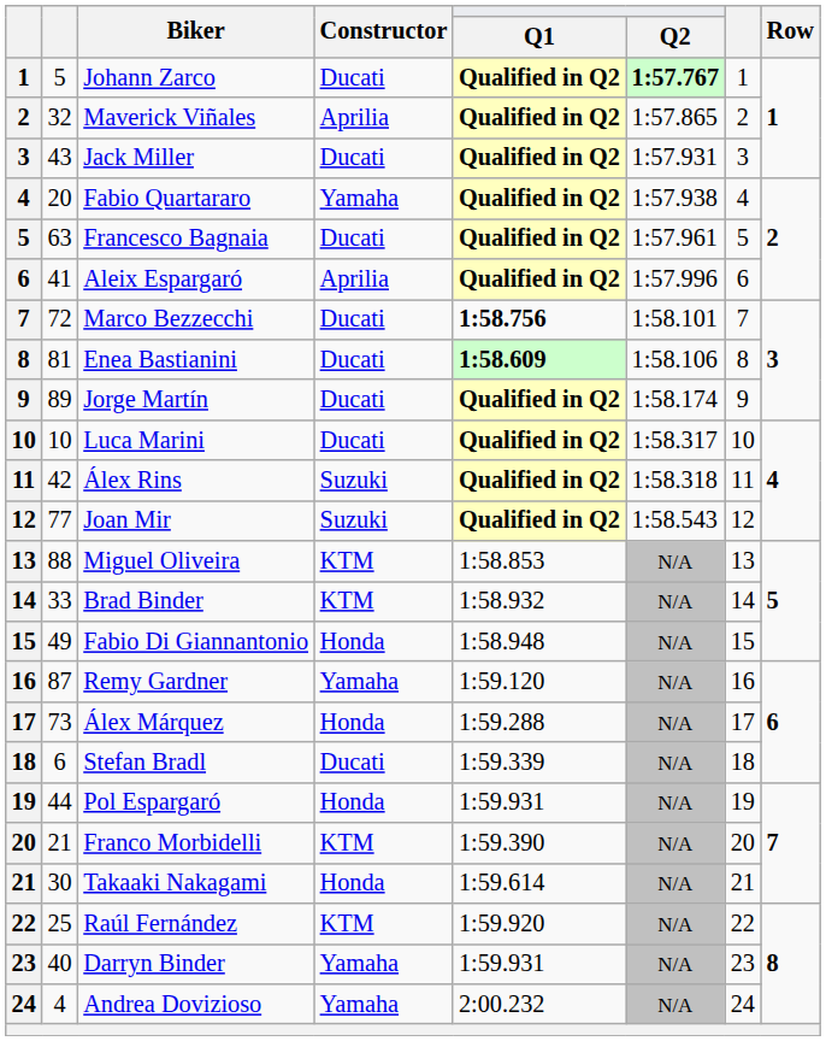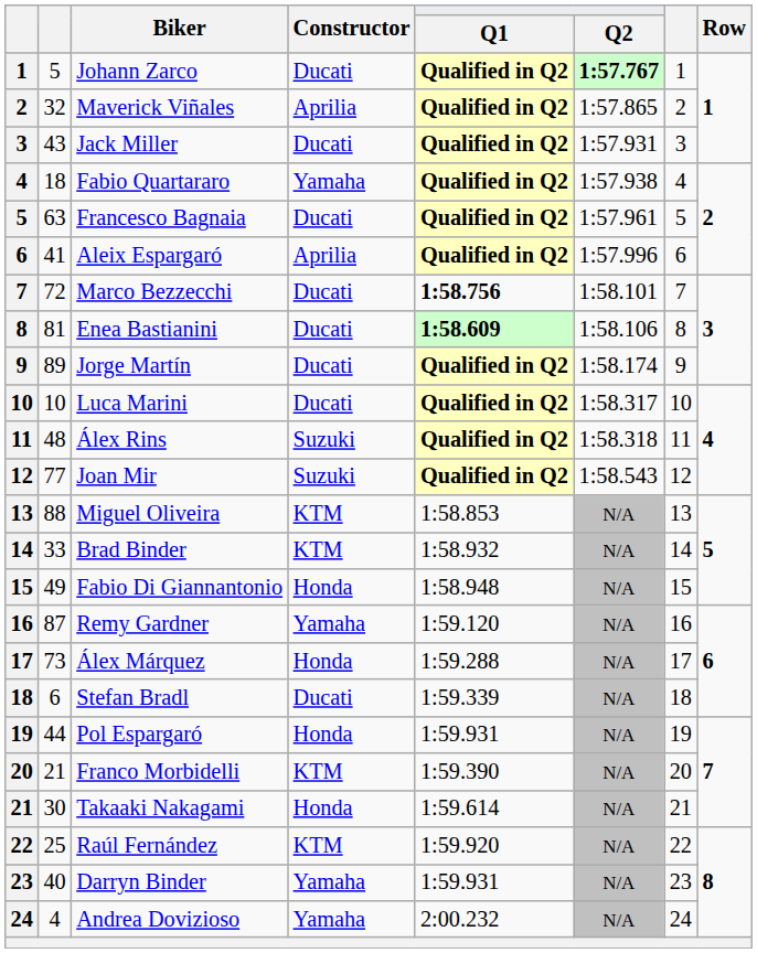Fabio Quartararo | column 2: 20 -> 18
Álex Rins | column 2: 42 -> 48
